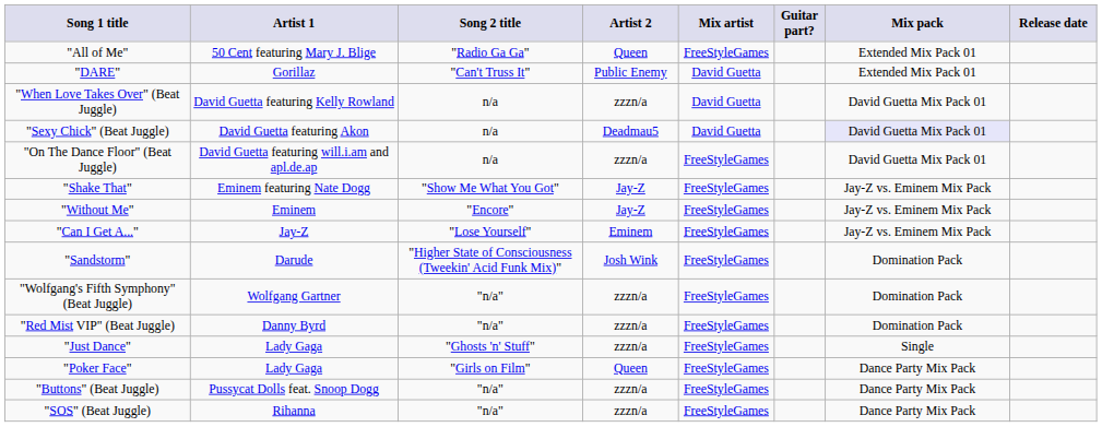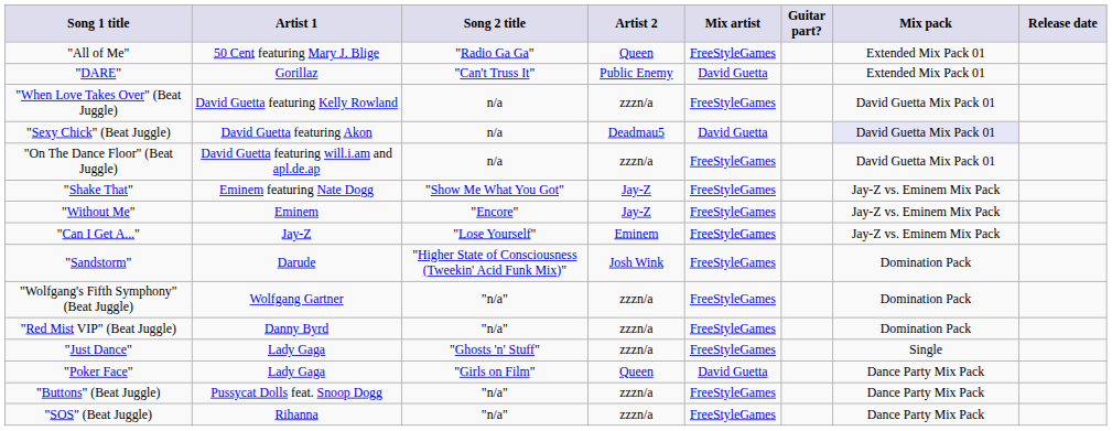"When Love Takes Over" (Beat Juggle) | Mix artist: David Guetta -> FreeStyleGames
"Poker Face" | Mix artist: FreeStyleGames -> David Guetta
